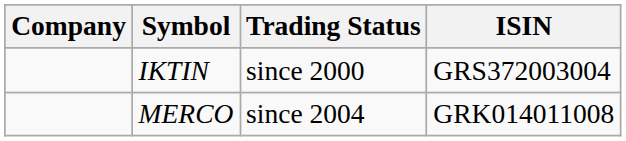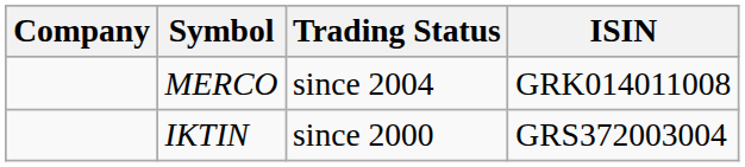rows swapped: IKTIN <-> MERCO
